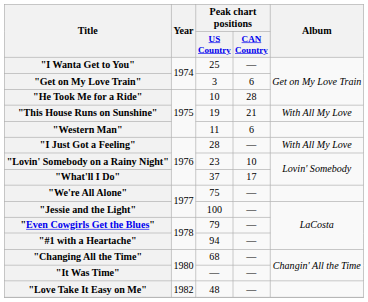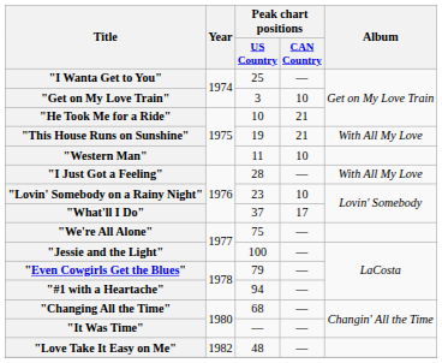"Get on My Love Train" | Peak chart positions / CAN Country: 6 -> 10
"He Took Me for a Ride" | Peak chart positions / CAN Country: 28 -> 21
"Western Man" | Peak chart positions / CAN Country: 6 -> 10
